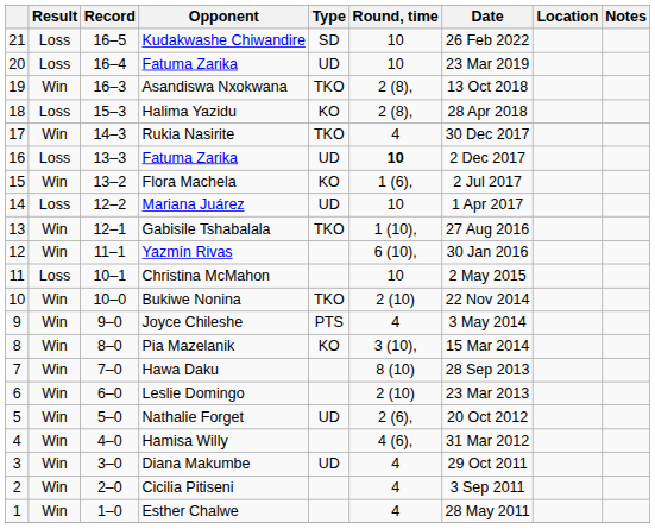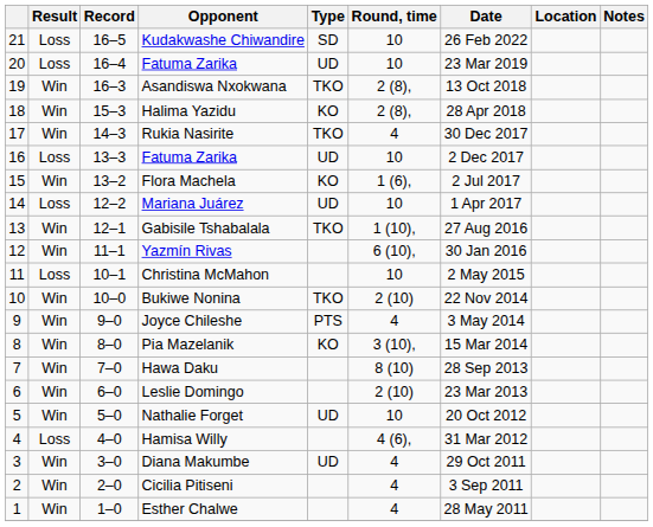Halima Yazidu | Result: Loss -> Win
16 / Fatuma Zarika | Round, time: bold -> normal
Nathalie Forget | Round, time: 2 (6), -> 10
Hamisa Willy | Result: Win -> Loss
